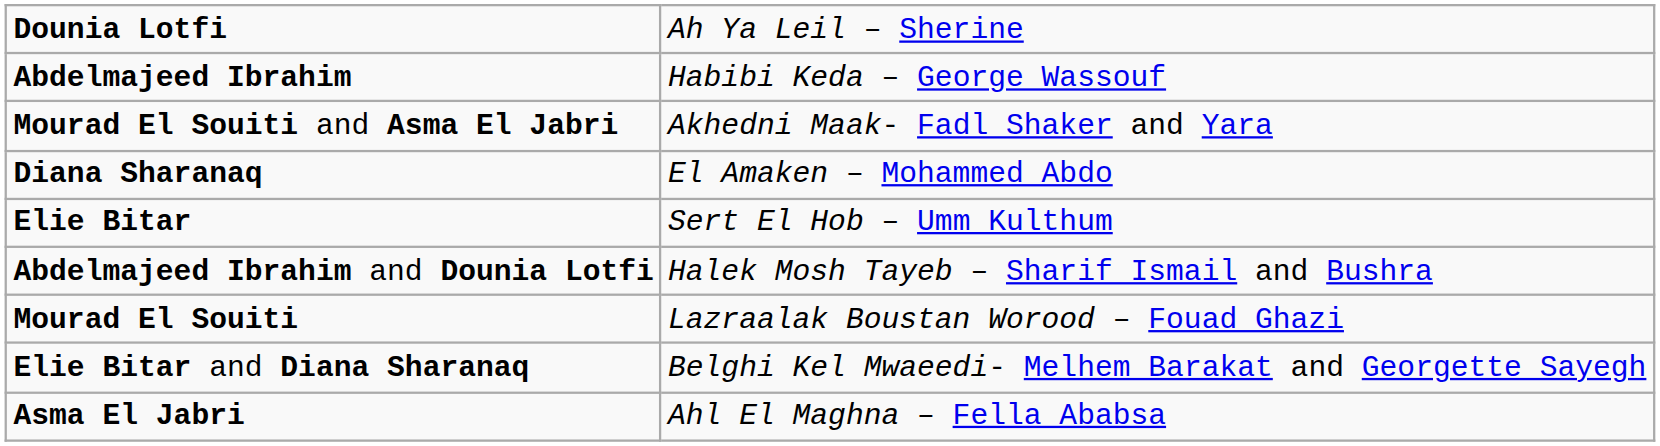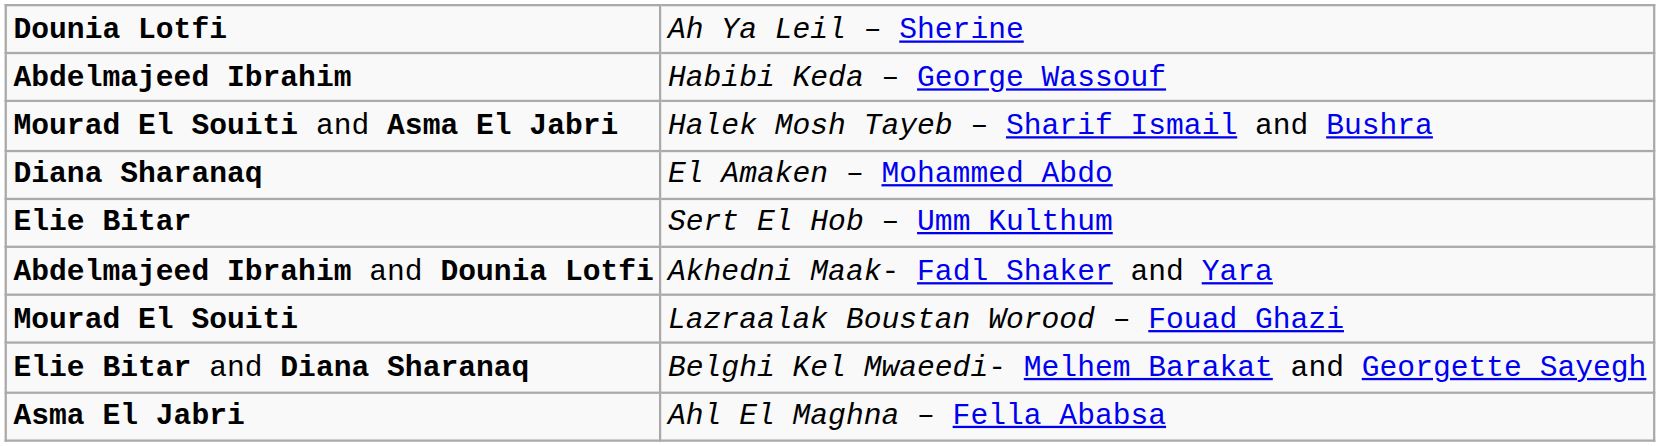Mourad El Souiti and Asma El Jabri | column 2: Akhedni Maak- Fadl Shaker and Yara -> Halek Mosh Tayeb – Sharif Ismail and Bushra
Abdelmajeed Ibrahim and Dounia Lotfi | column 2: Halek Mosh Tayeb – Sharif Ismail and Bushra -> Akhedni Maak- Fadl Shaker and Yara
